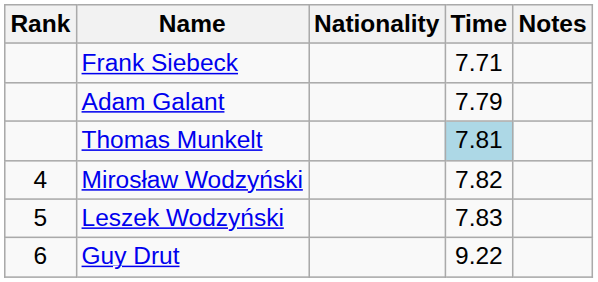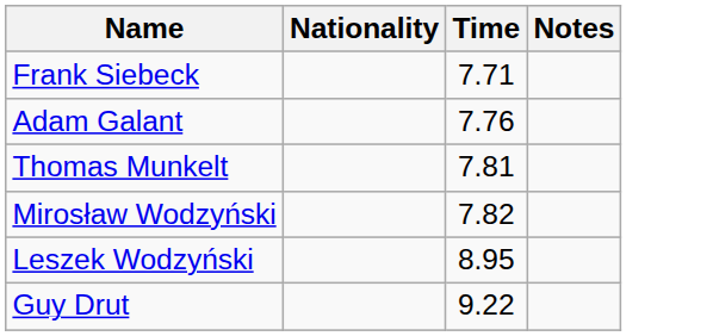- column: Rank | 4 | 5 | 6
Adam Galant | Time: 7.79 -> 7.76
Thomas Munkelt | Time: lightblue background -> no background
Leszek Wodzyński | Time: 7.83 -> 8.95
